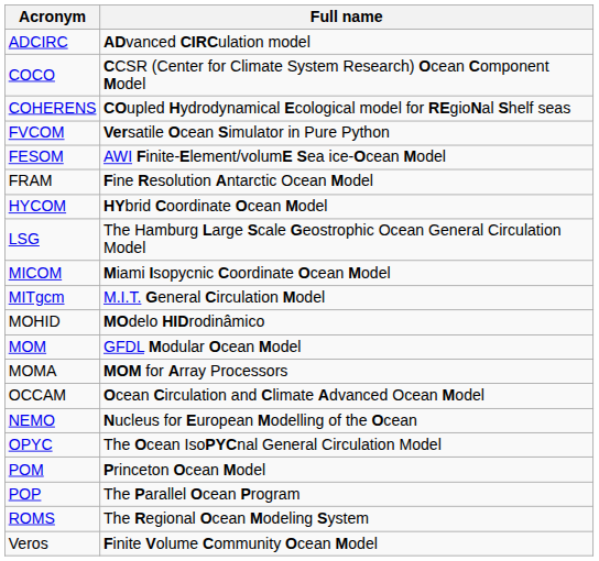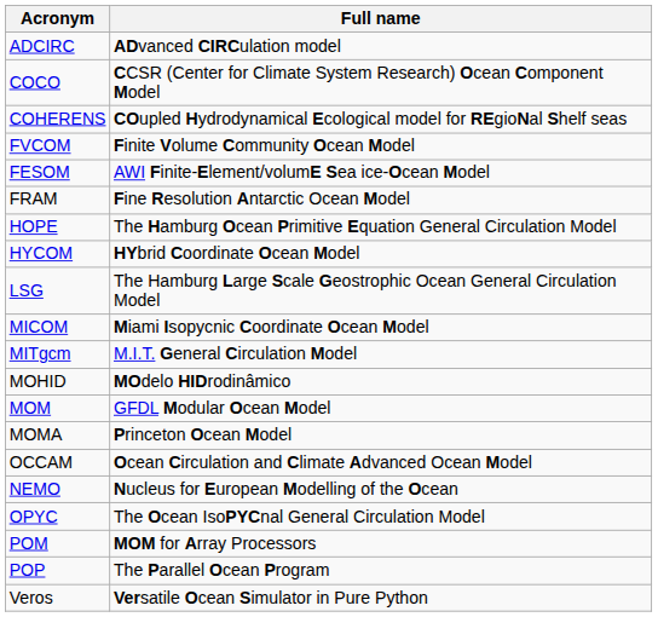FVCOM | Full name: Versatile Ocean Simulator in Pure Python -> Finite Volume Community Ocean Model
+ row: HOPE | The Hamburg Ocean Primitive Equation General Circulation Model
MOMA | Full name: MOM for Array Processors -> Princeton Ocean Model
POM | Full name: Princeton Ocean Model -> MOM for Array Processors
- row: ROMS | The Regional Ocean Modeling System
Veros | Full name: Finite Volume Community Ocean Model -> Versatile Ocean Simulator in Pure Python
